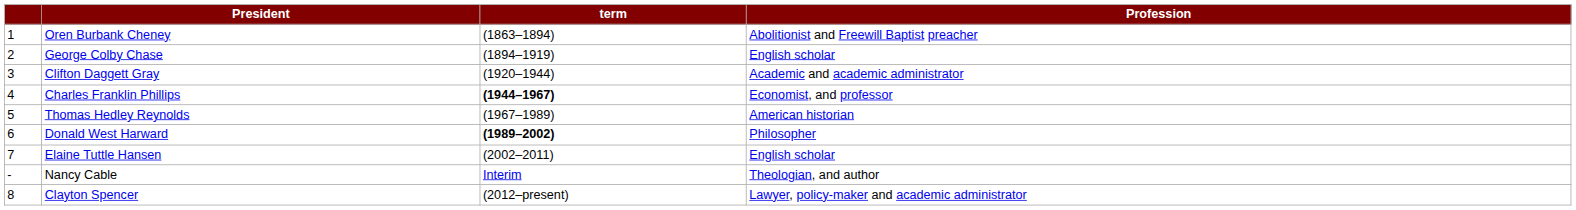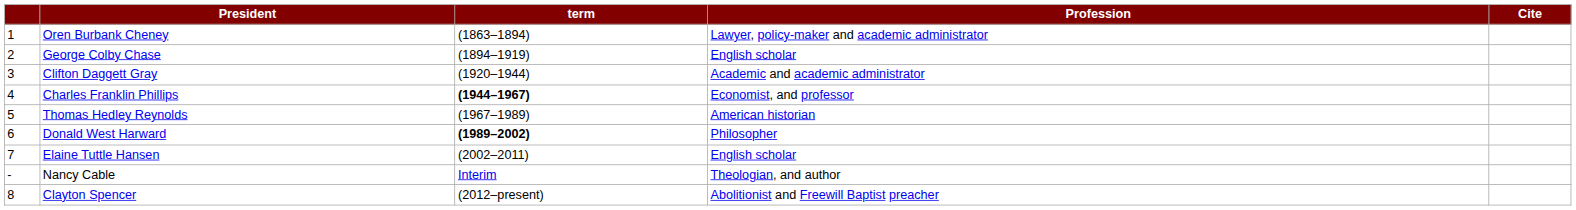+ column: Cite
Oren Burbank Cheney | Profession: Abolitionist and Freewill Baptist preacher -> Lawyer, policy-maker and academic administrator
Clayton Spencer | Profession: Lawyer, policy-maker and academic administrator -> Abolitionist and Freewill Baptist preacher
